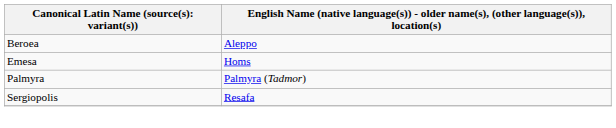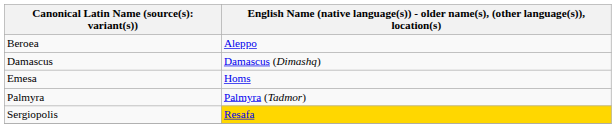+ row: Damascus | Damascus (Dimashq)
Sergiopolis | column 2: no background -> gold background
